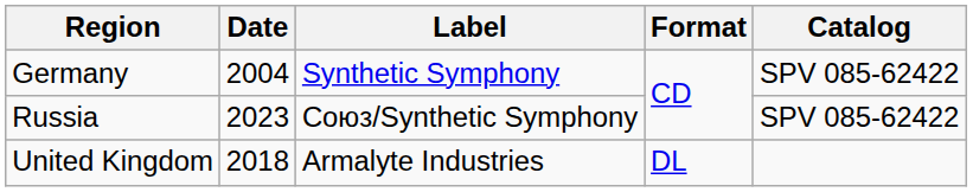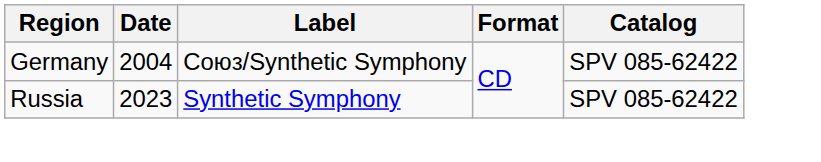Germany | Label: Synthetic Symphony -> Союз/Synthetic Symphony
Russia | Label: Союз/Synthetic Symphony -> Synthetic Symphony
- row: United Kingdom | 2018 | Armalyte Industries | DL
